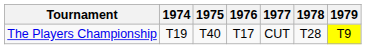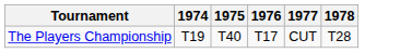- column: 1979 | T9
